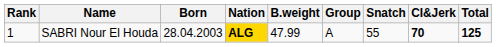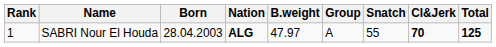SABRI Nour El Houda | Nation: gold background -> no background
SABRI Nour El Houda | B.weight: 47.99 -> 47.97
